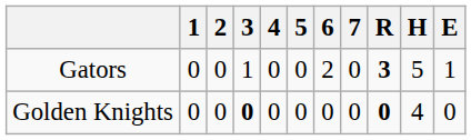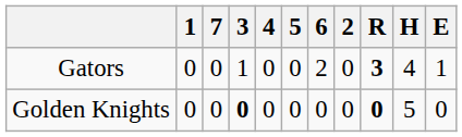columns swapped: 2 <-> 7
Gators | H: 5 -> 4
Golden Knights | H: 4 -> 5
